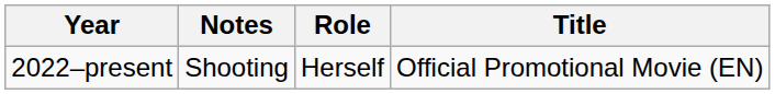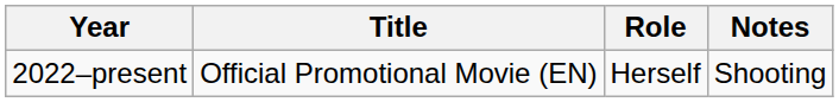columns swapped: Title <-> Notes
